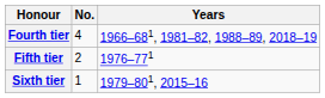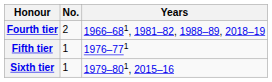Fourth tier | No.: 4 -> 2
Fifth tier | No.: 2 -> 1
